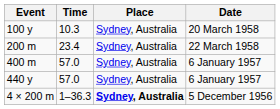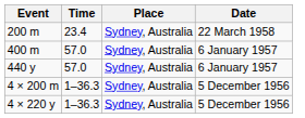- row: 100 y | 10.3 | Sydney, Australia | 20 March 1958
4 × 200 m | Place: bold -> normal
+ row: 4 × 220 y | 1–36.3 | Sydney, Australia | 5 December 1956
